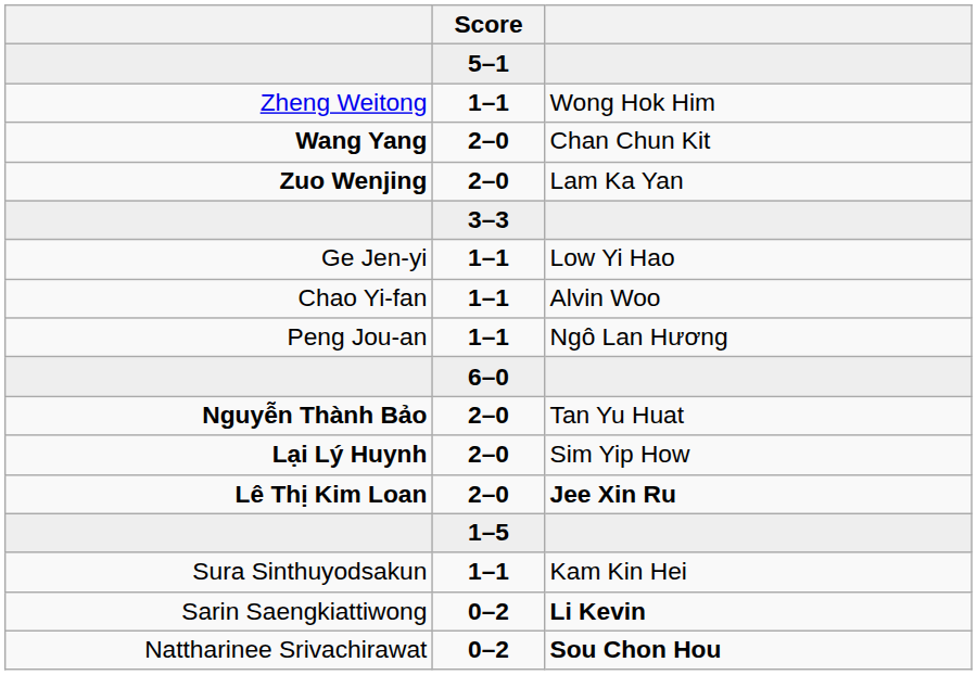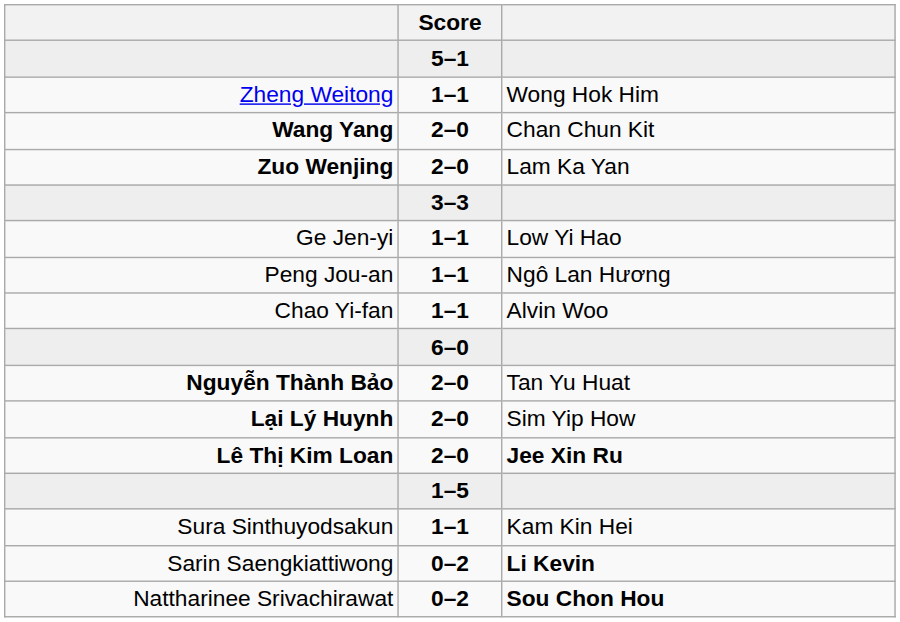rows swapped: Chao Yi-fan <-> Peng Jou-an
